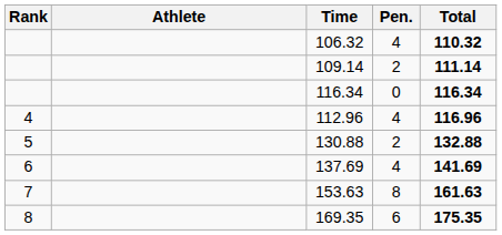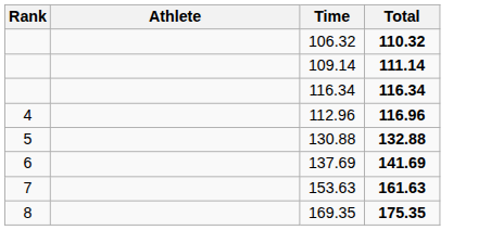- column: Pen. | 4 | 2 | 0 | 4 | 2 | 4 | 8 | 6
